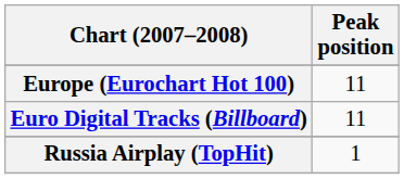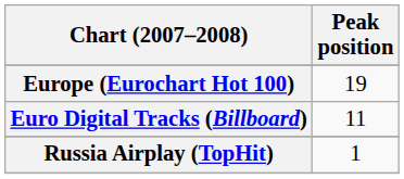Europe (Eurochart Hot 100) | Peak position: 11 -> 19
